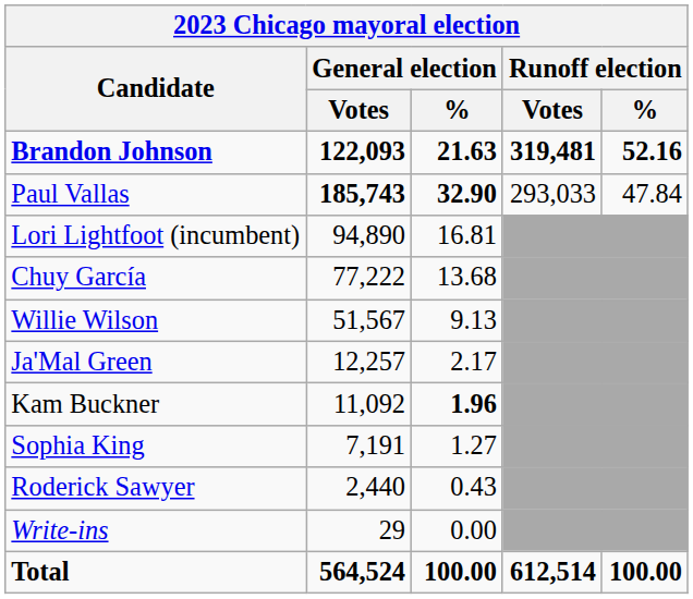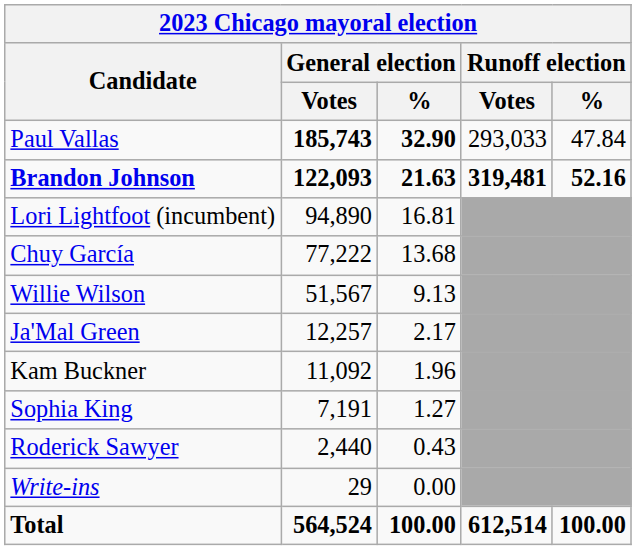rows swapped: Brandon Johnson <-> Paul Vallas
Kam Buckner | General election / %: bold -> normal
